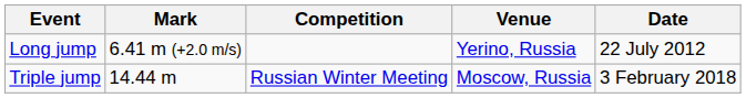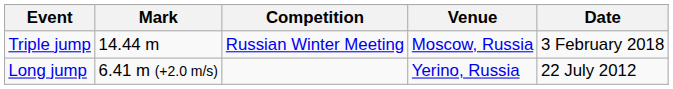rows swapped: Long jump <-> Triple jump
